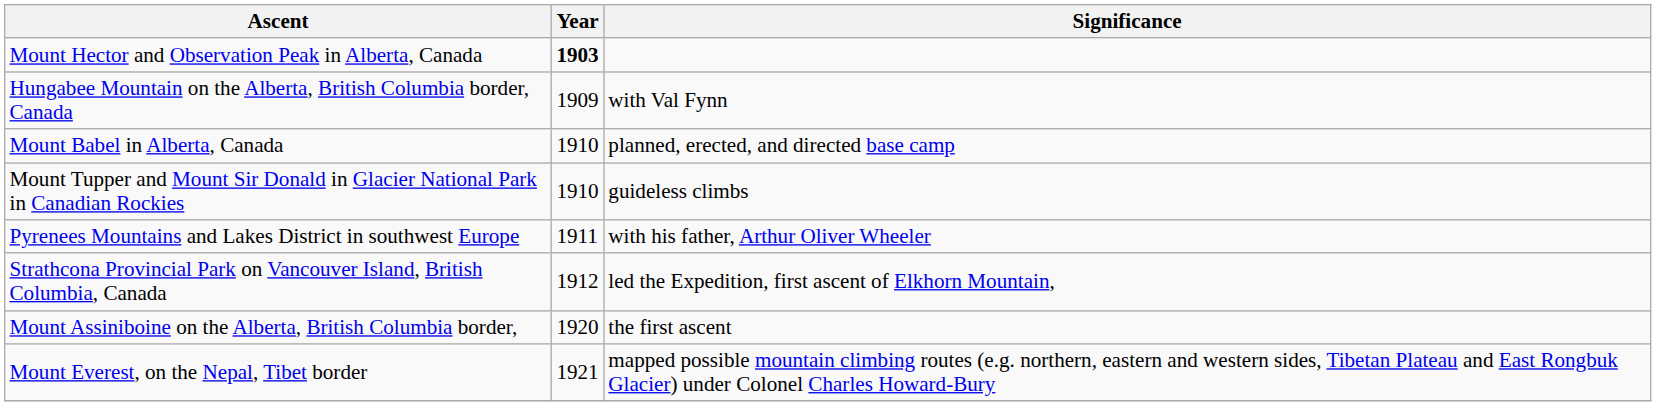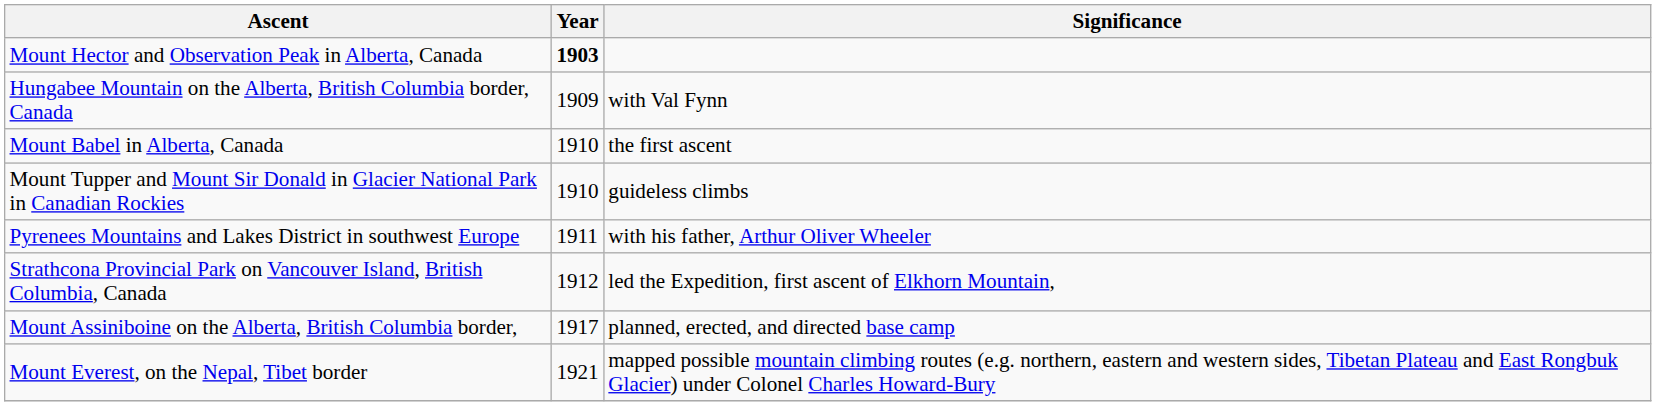Mount Babel in Alberta, Canada | Significance: planned, erected, and directed base camp -> the first ascent
Mount Assiniboine on the Alberta, British Columbia border, | Year: 1920 -> 1917
Mount Assiniboine on the Alberta, British Columbia border, | Significance: the first ascent -> planned, erected, and directed base camp
